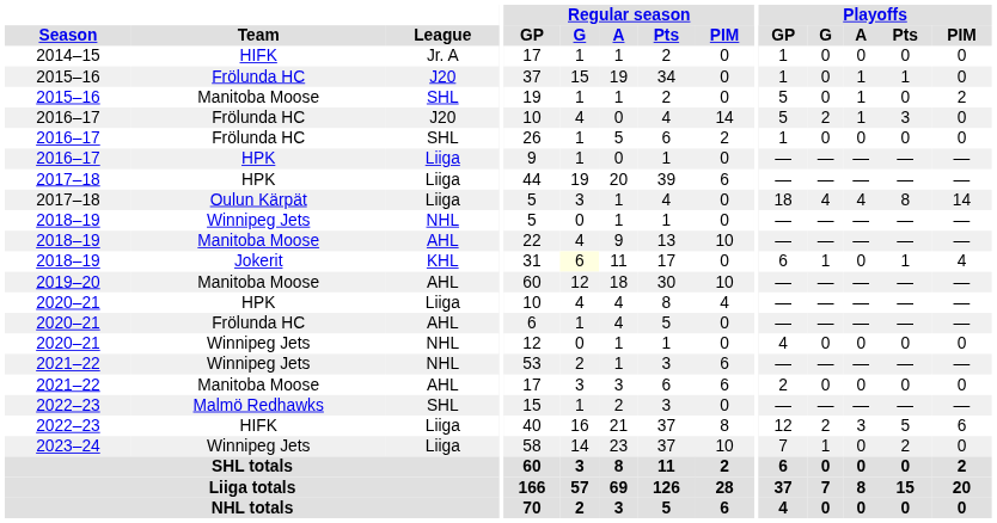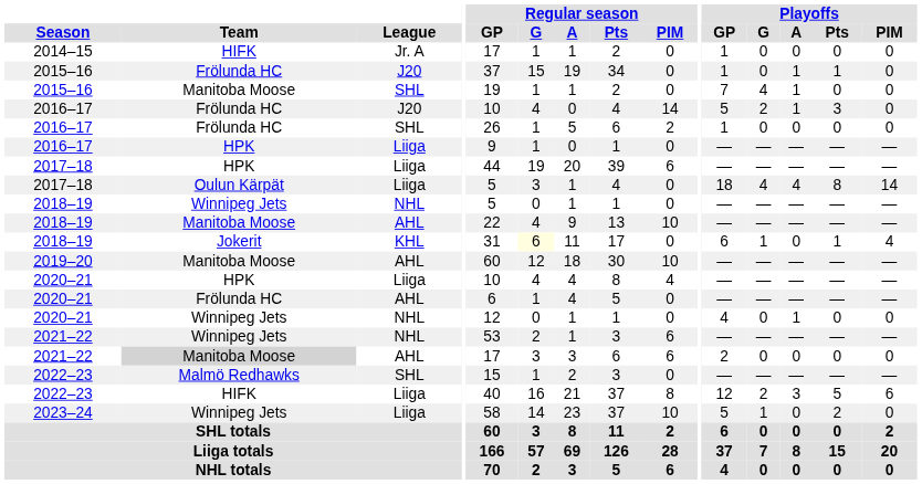2015–16 / SHL | Playoffs / GP: 5 -> 7
2015–16 / SHL | Playoffs / G: 0 -> 4
2015–16 / SHL | Playoffs / PIM: 2 -> 0
2020–21 / NHL | Playoffs / A: 0 -> 1
2021–22 / AHL | Team: no background -> lightgrey background
2023–24 | Playoffs / GP: 7 -> 5
